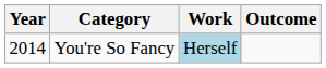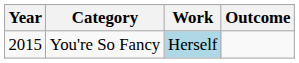You're So Fancy | Year: 2014 -> 2015
